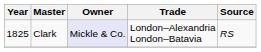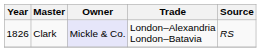Clark | Year: 1825 -> 1826
